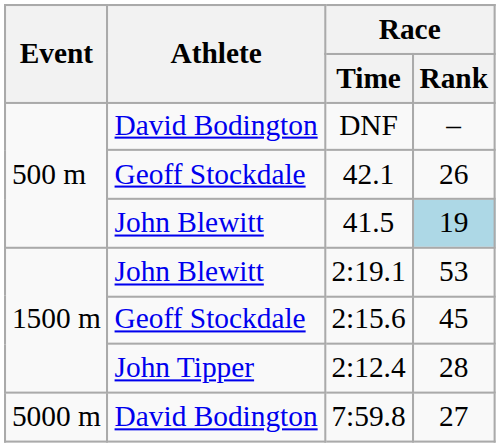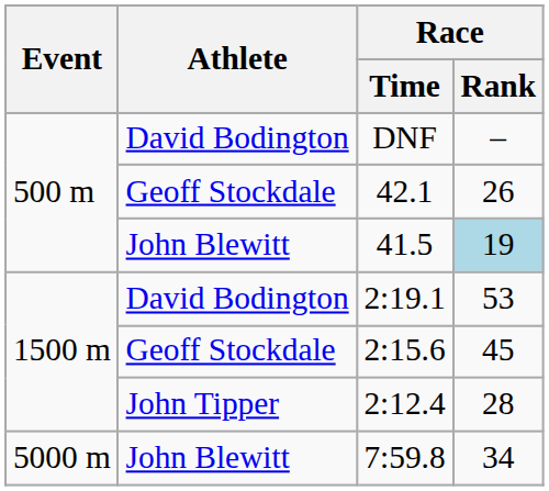2:19.1 | Athlete: John Blewitt -> David Bodington
7:59.8 | Athlete: David Bodington -> John Blewitt
7:59.8 | Race / Rank: 27 -> 34
